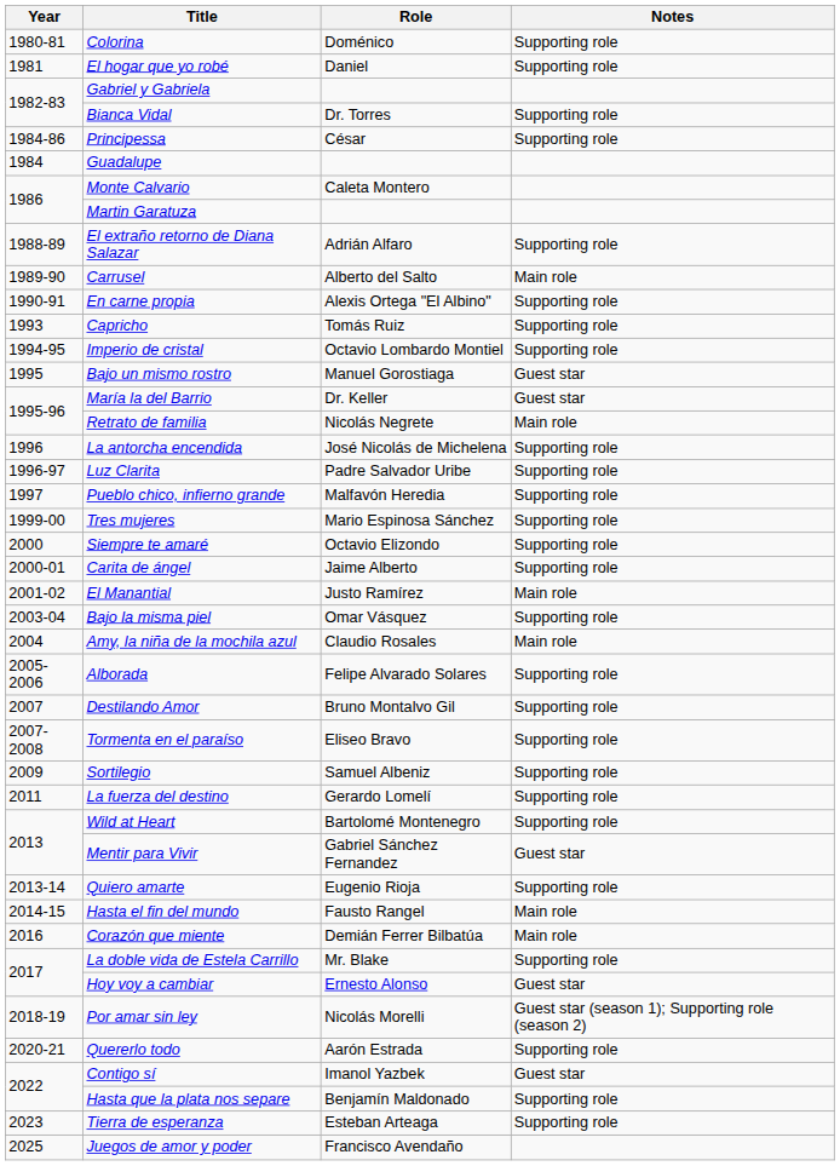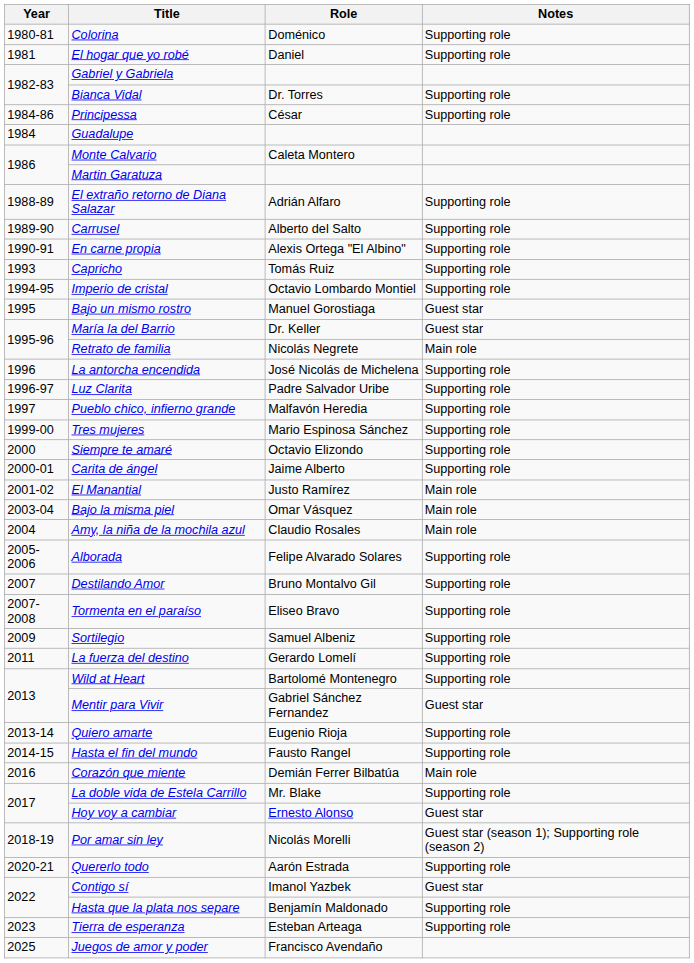Carrusel | Notes: Main role -> Supporting role
Bajo la misma piel | Notes: Supporting role -> Main role
Hasta el fin del mundo | Notes: Main role -> Supporting role
